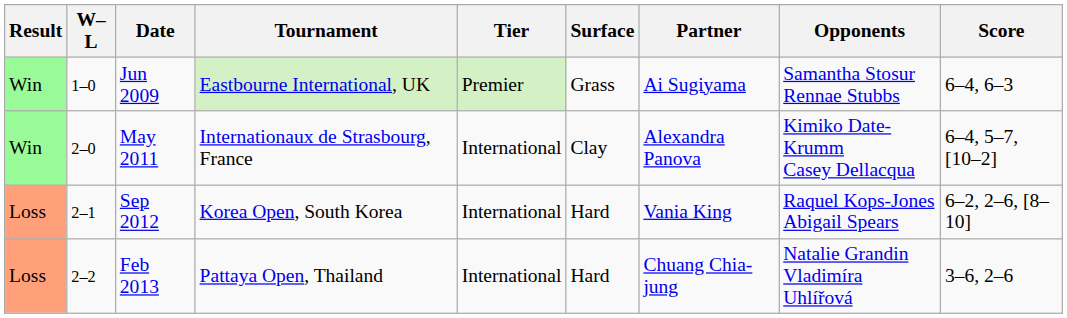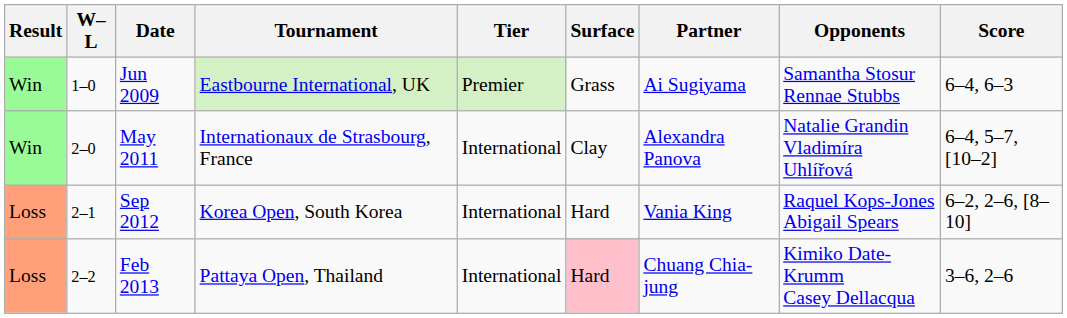May 2011 | Opponents: Kimiko Date-Krumm Casey Dellacqua -> Natalie Grandin Vladimíra Uhlířová
Feb 2013 | Surface: no background -> pink background
Feb 2013 | Opponents: Natalie Grandin Vladimíra Uhlířová -> Kimiko Date-Krumm Casey Dellacqua
